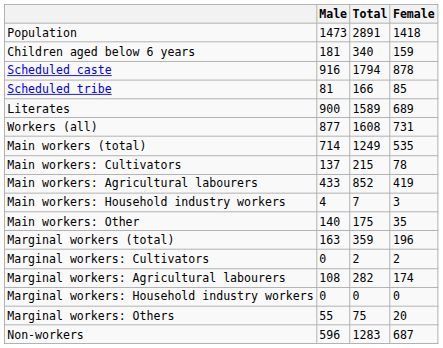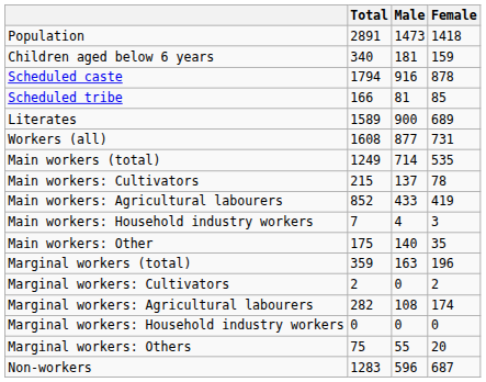columns swapped: Total <-> Male
